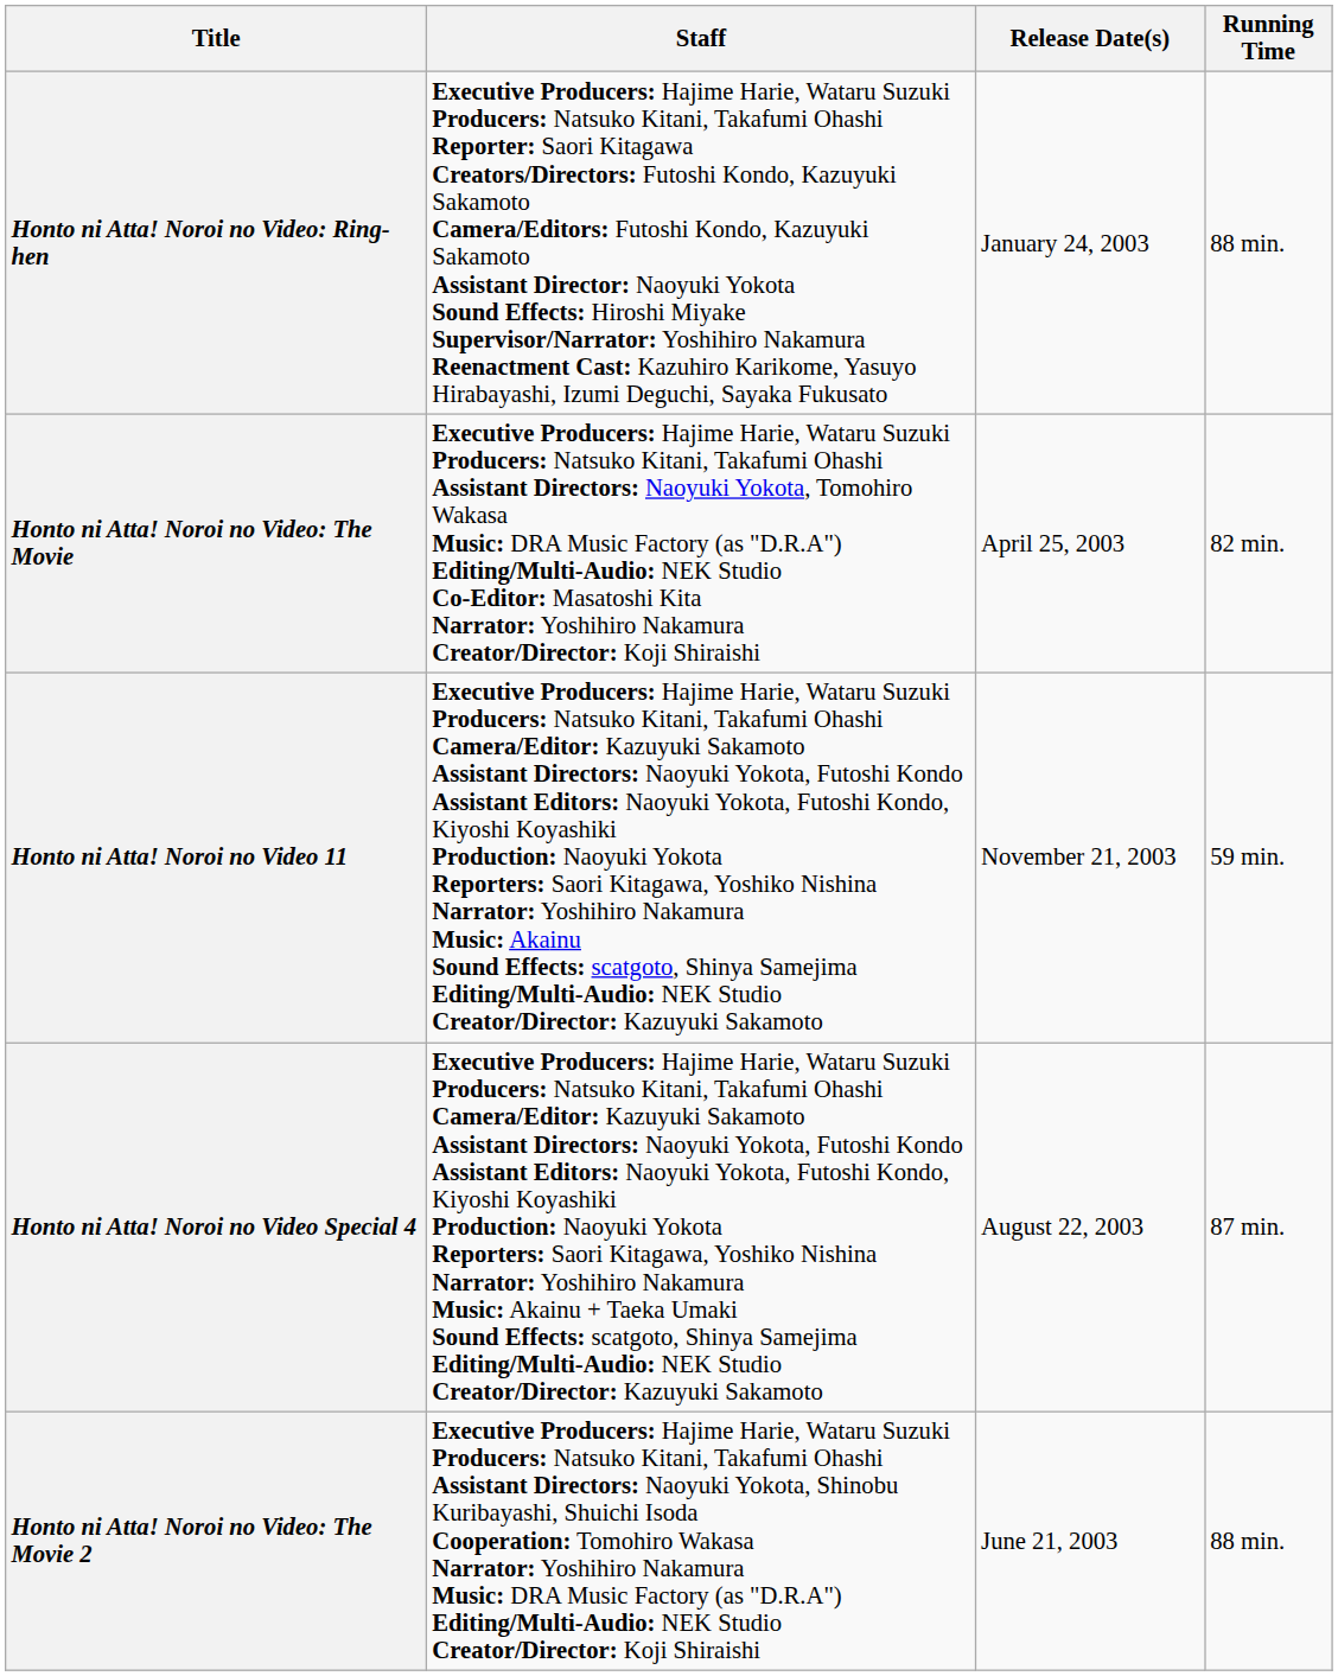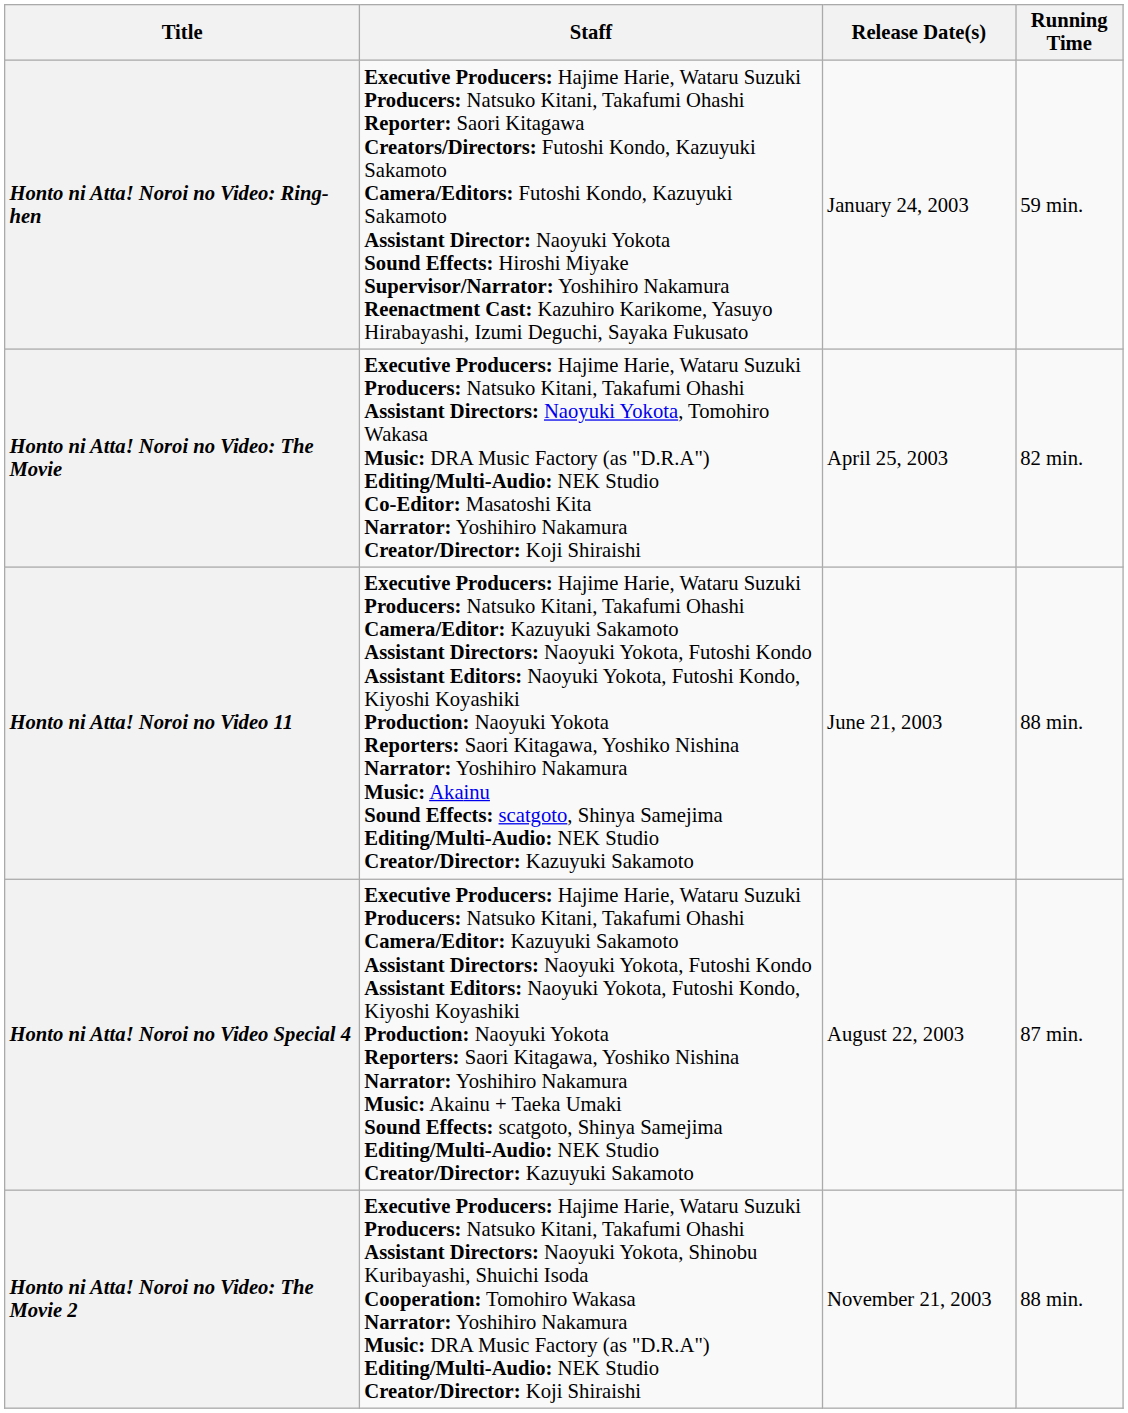Honto ni Atta! Noroi no Video: Ring-hen | Running Time: 88 min. -> 59 min.
Honto ni Atta! Noroi no Video 11 | Release Date(s): November 21, 2003 -> June 21, 2003
Honto ni Atta! Noroi no Video 11 | Running Time: 59 min. -> 88 min.
Honto ni Atta! Noroi no Video: The Movie 2 | Release Date(s): June 21, 2003 -> November 21, 2003
